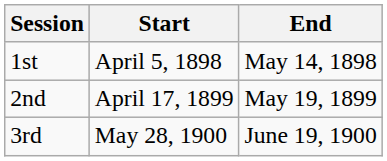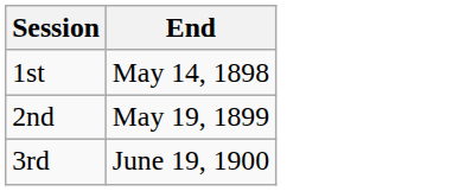- column: Start | April 5, 1898 | April 17, 1899 | May 28, 1900
